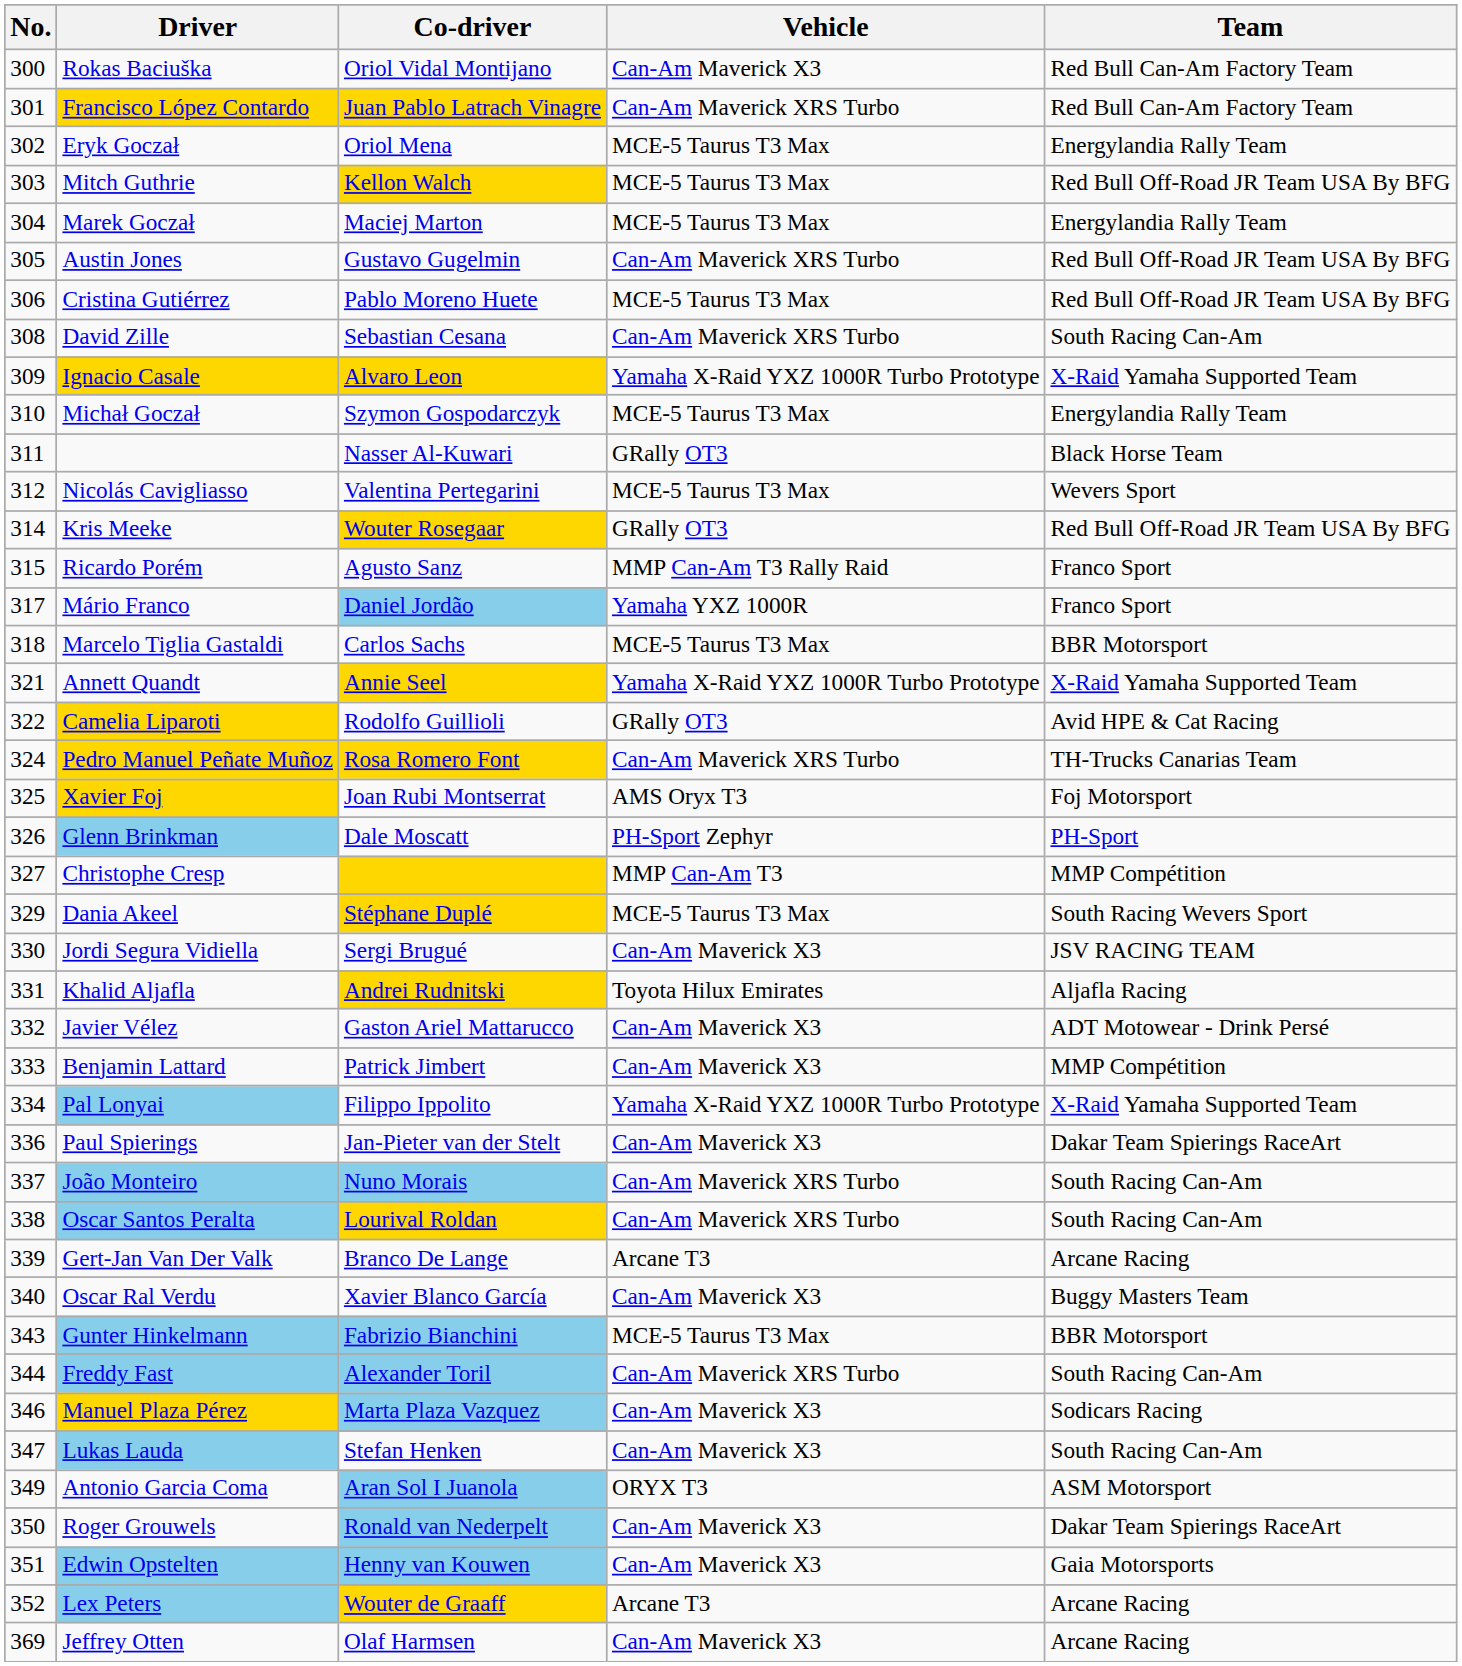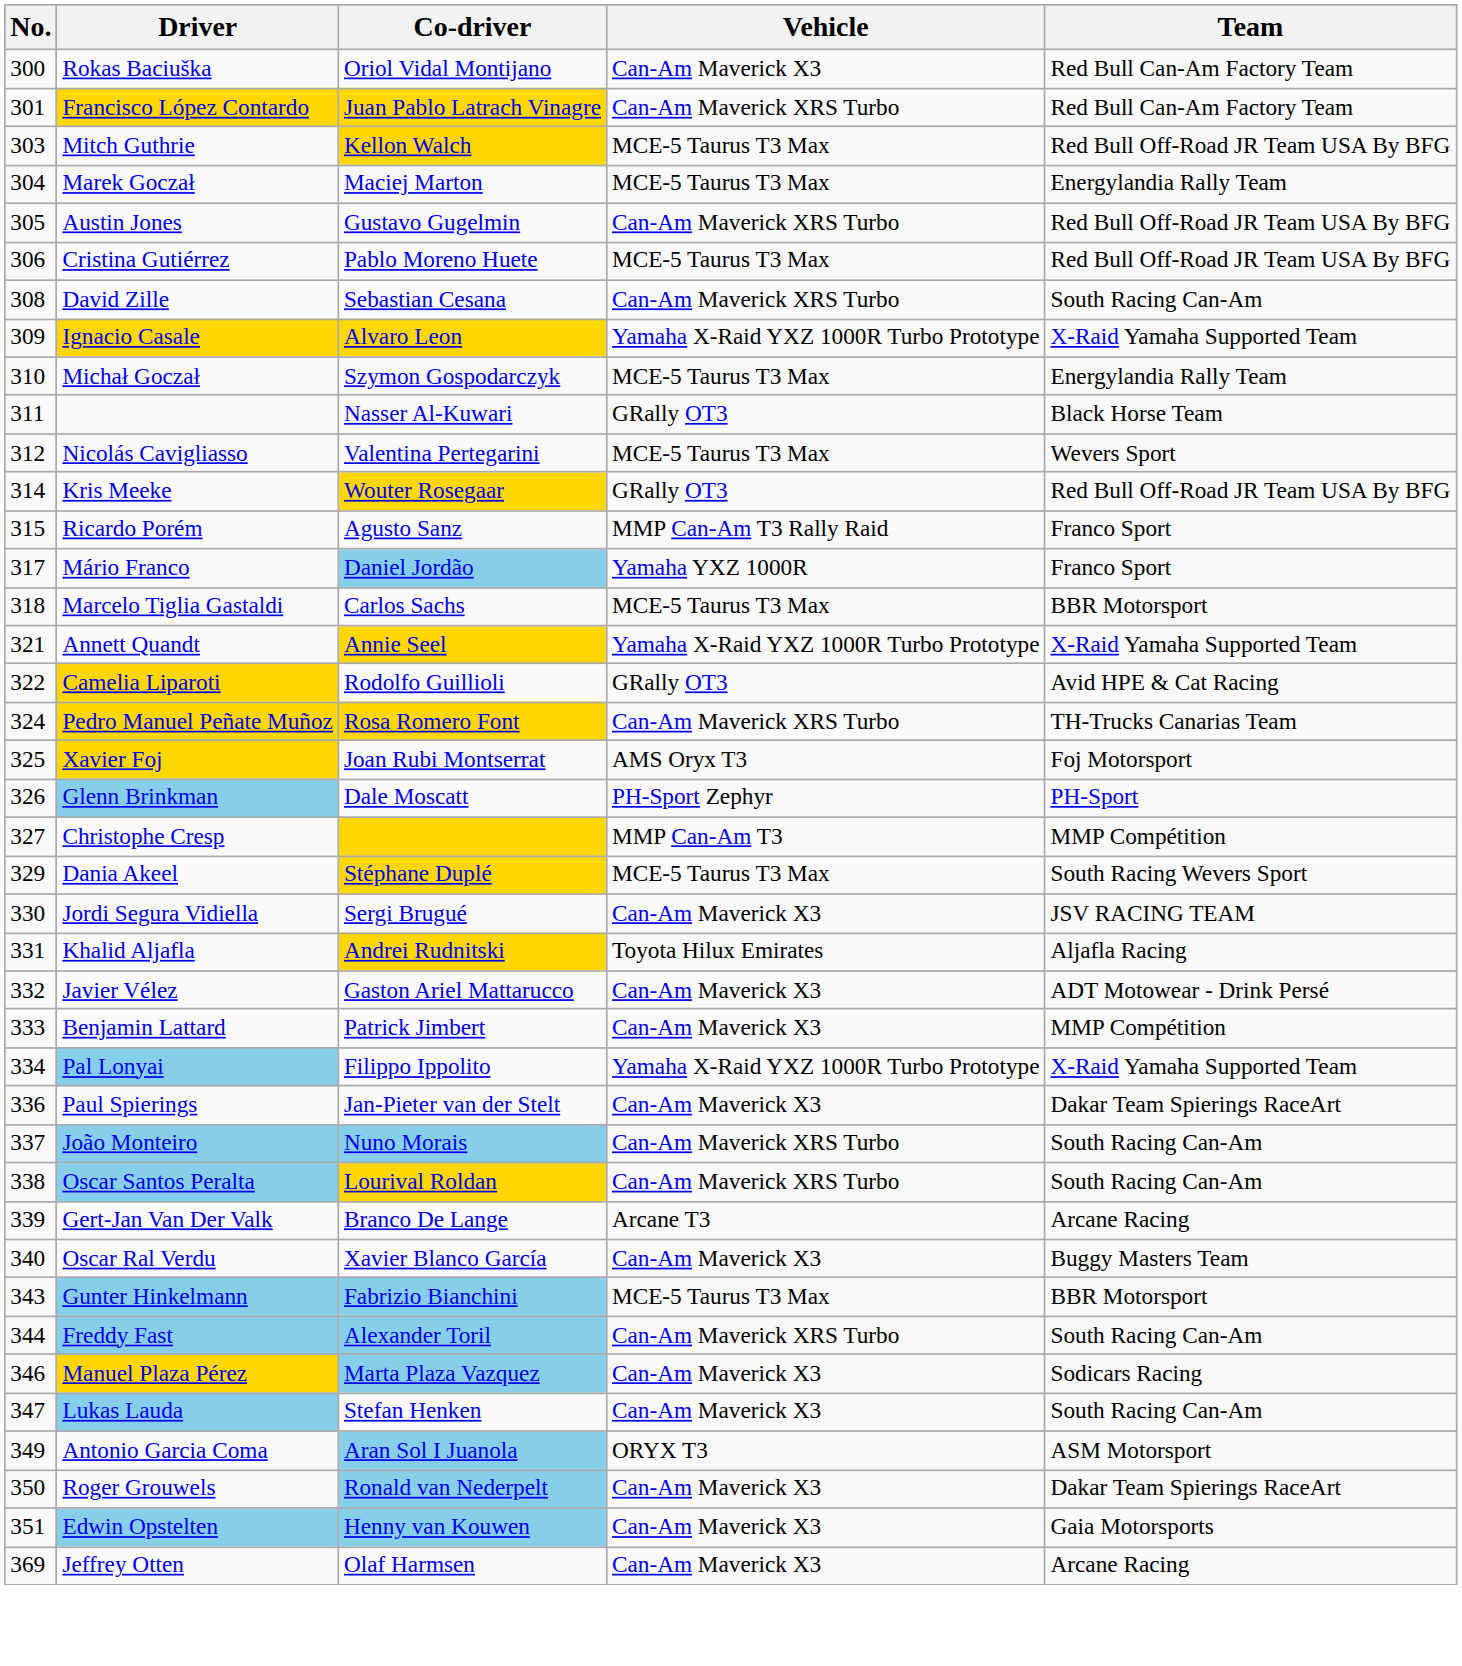- row: 302 | Eryk Goczał | Oriol Mena | MCE-5 Taurus T3 Max | Energylandia Rally Team
- row: 352 | Lex Peters | Wouter de Graaff | Arcane T3 | Arcane Racing
